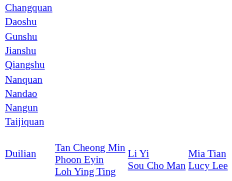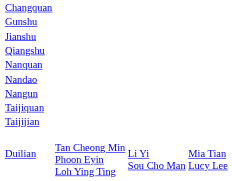- row: Daoshu
+ row: Taijijian
